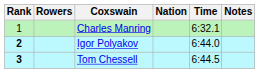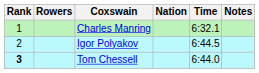Igor Polyakov | Rank: bold -> normal
Igor Polyakov | Time: 6:44.0 -> 6:44.5
Tom Chessell | Time: 6:44.5 -> 6:44.0
